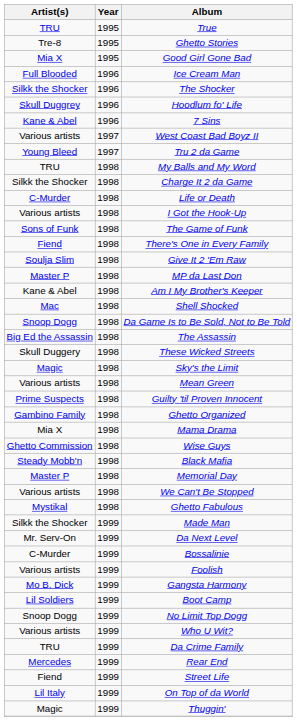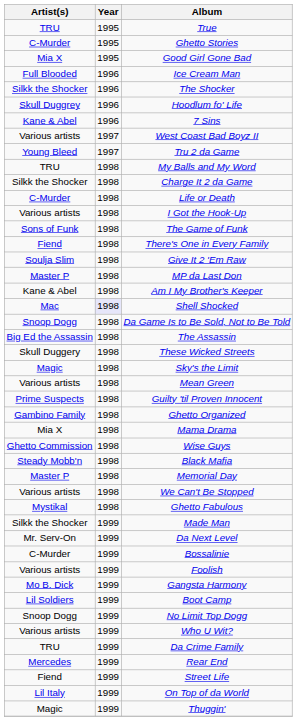Ghetto Stories | Artist(s): Tre-8 -> C-Murder
Shell Shocked | Year: no background -> lavender background
